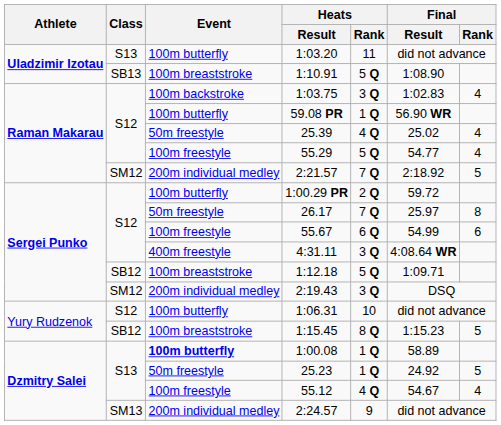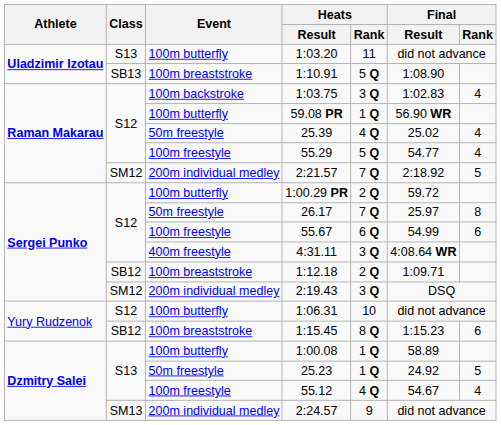1:12.18 | Heats / Rank: 5 Q -> 2 Q
1:15.45 | Final / Rank: 5 -> 6
1:00.08 | Event: bold -> normal
